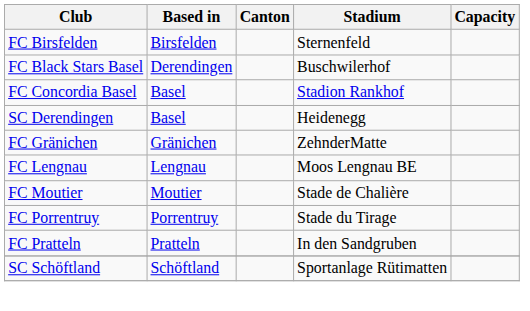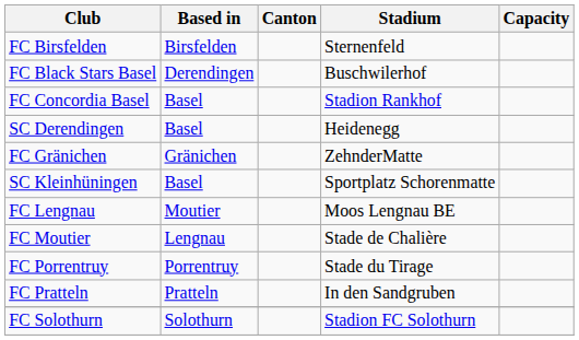+ row: SC Kleinhüningen | Basel | Sportplatz Schorenmatte
FC Lengnau | Based in: Lengnau -> Moutier
FC Moutier | Based in: Moutier -> Lengnau
- row: SC Schöftland | Schöftland | Sportanlage Rütimatten
+ row: FC Solothurn | Solothurn | Stadion FC Solothurn
